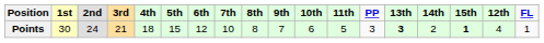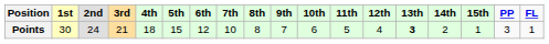columns swapped: 12th <-> PP
Points | 15th: bold -> normal
